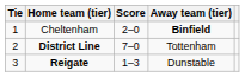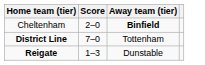- column: Tie | 1 | 2 | 3
